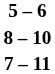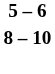- row: 7 – 11
